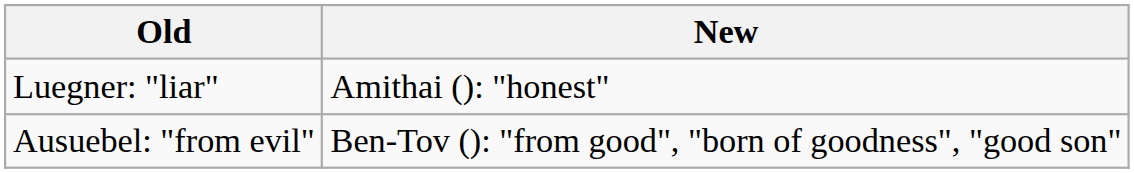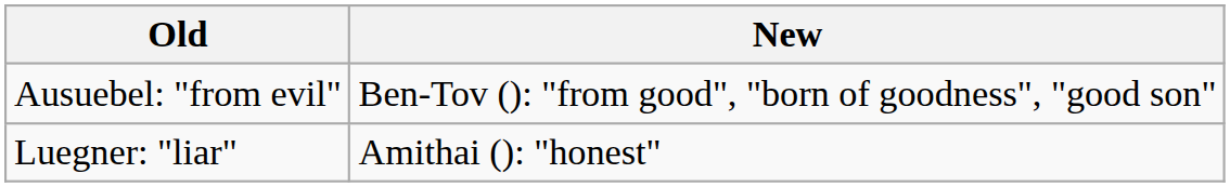rows swapped: Ausuebel: "from evil" <-> Luegner: "liar"
